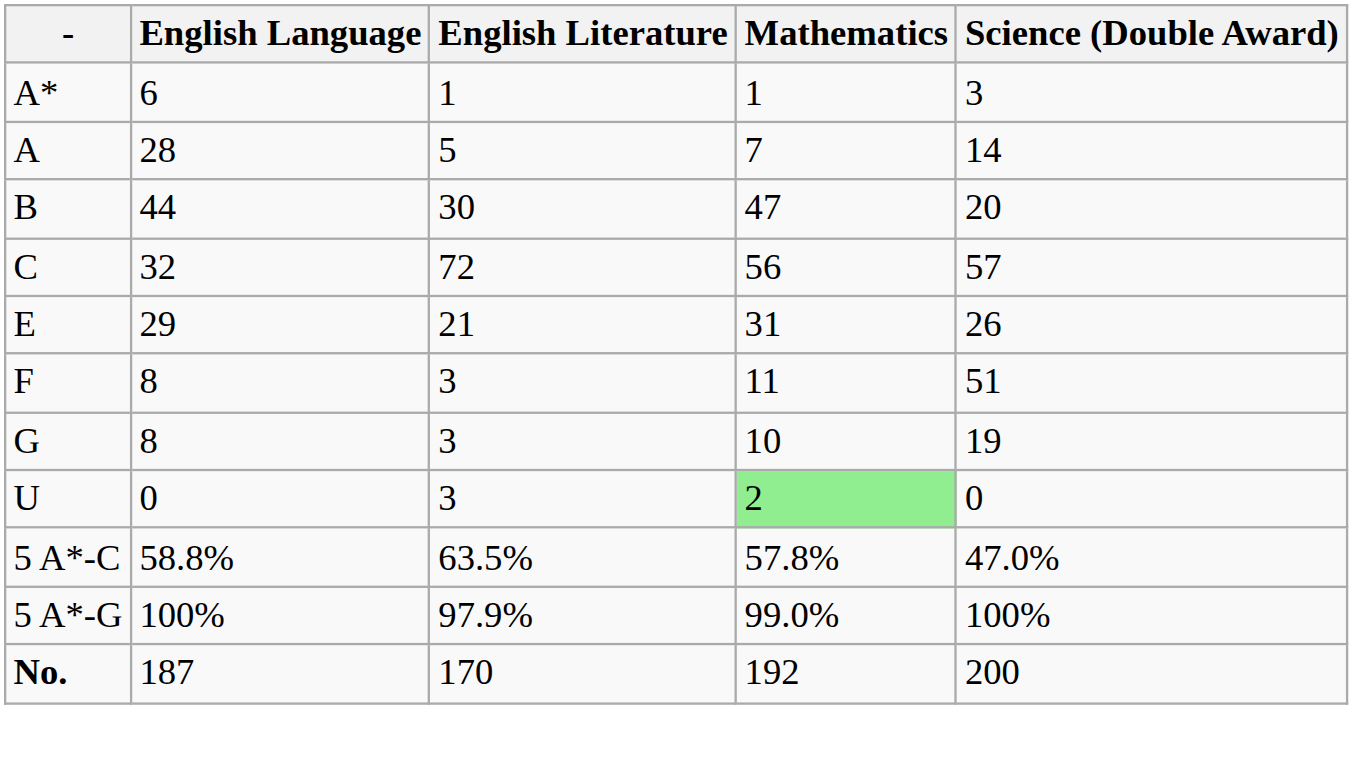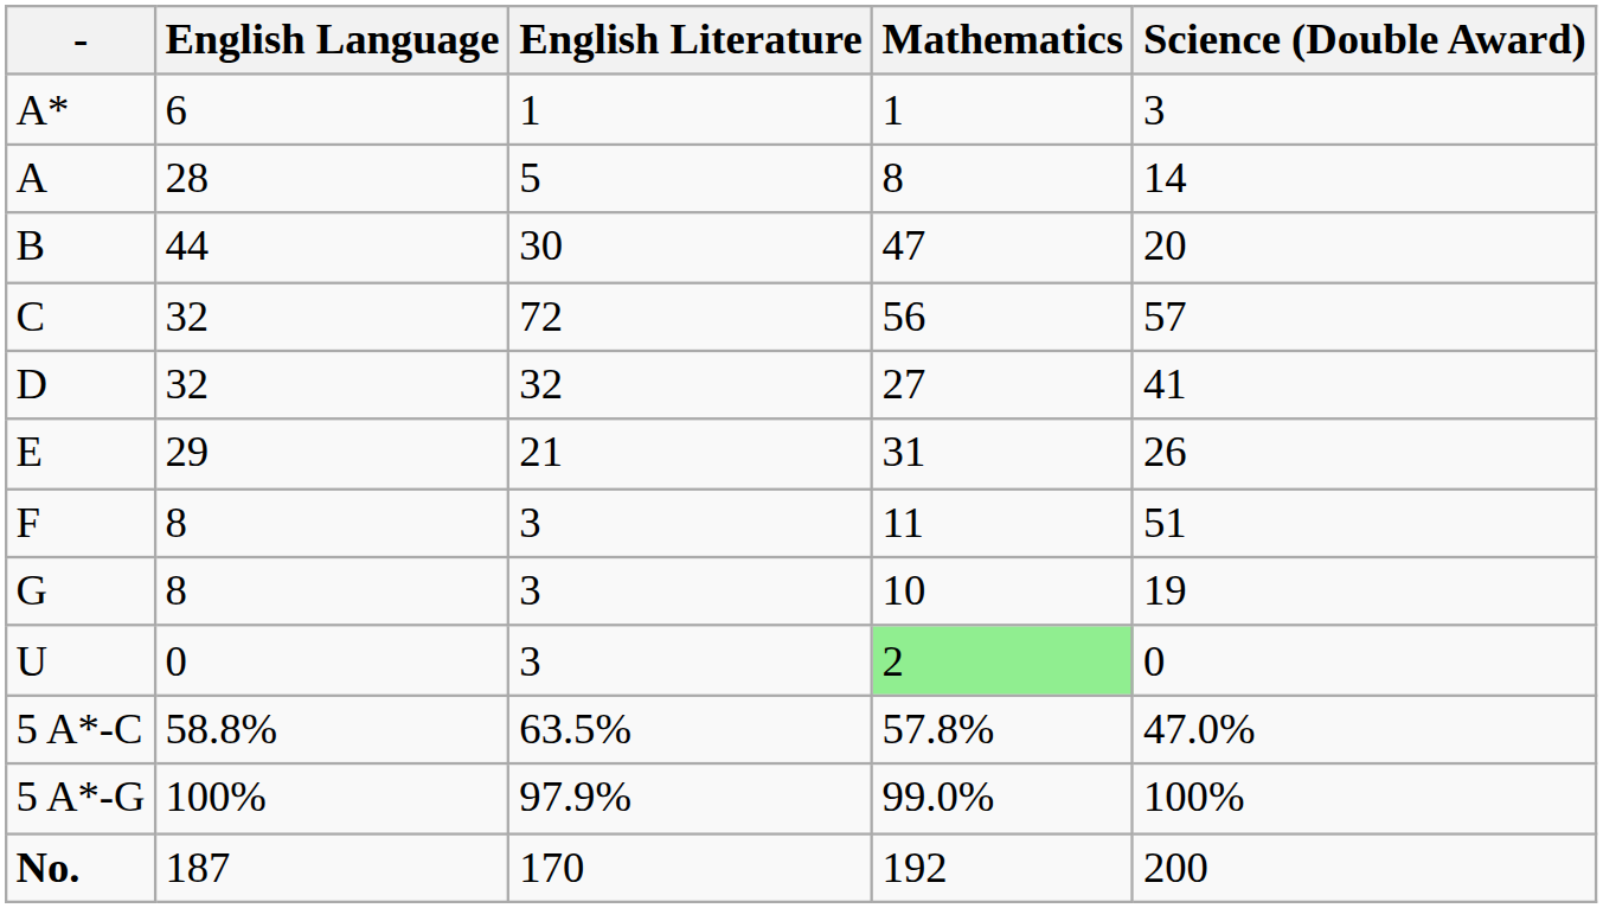A | Mathematics: 7 -> 8
+ row: D | 32 | 32 | 27 | 41
